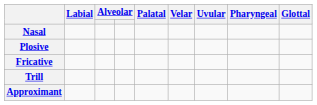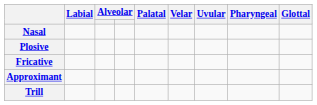rows swapped: Approximant <-> Trill
